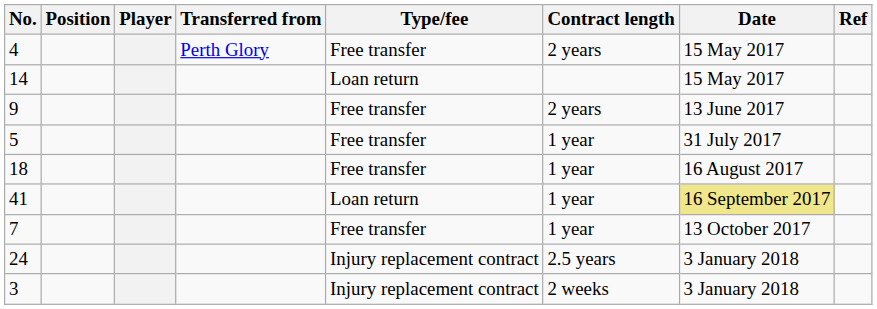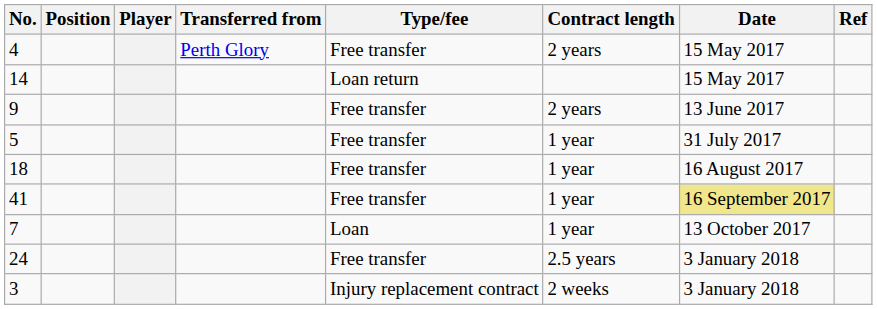41 | Type/fee: Loan return -> Free transfer
7 | Type/fee: Free transfer -> Loan
24 | Type/fee: Injury replacement contract -> Free transfer
